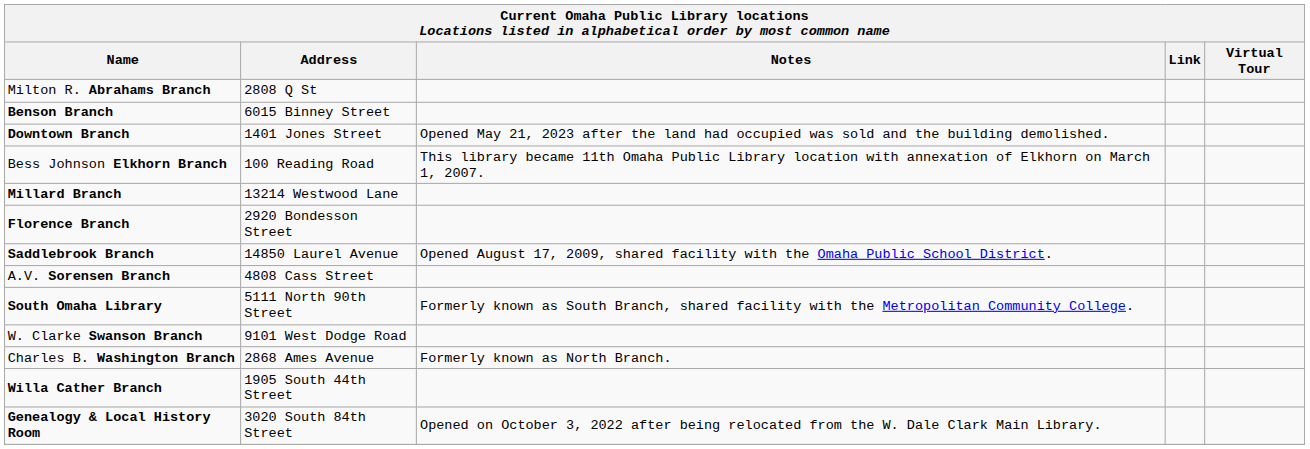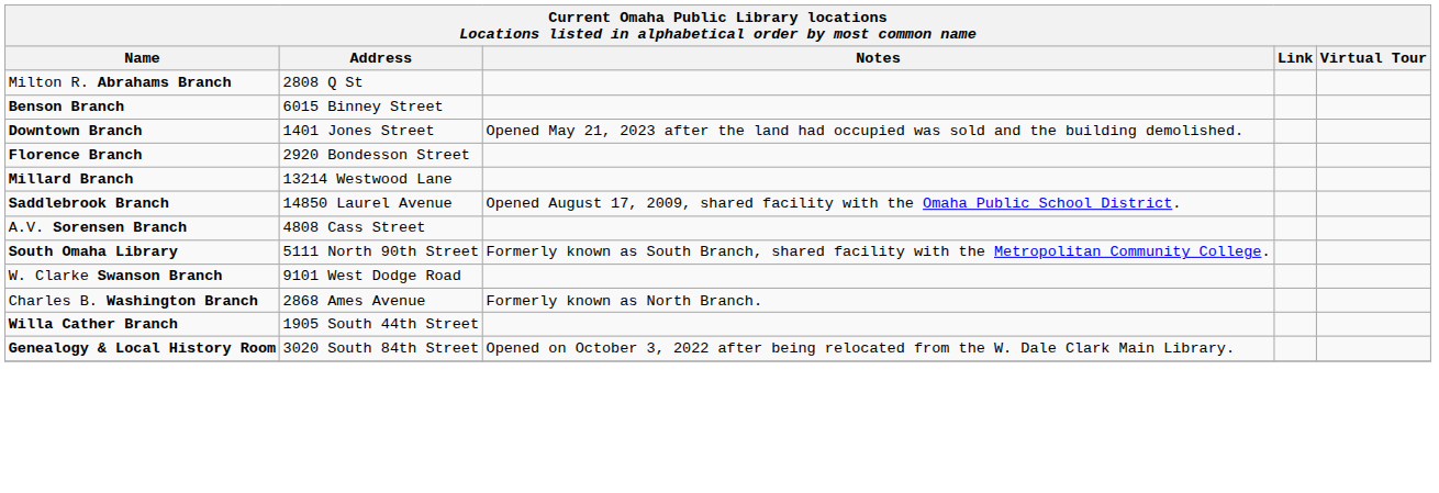- row: Bess Johnson Elkhorn Branch | 100 Reading Road | This library became 11th Omaha Public Library location with annexation of Elkhorn on March 1, 2007.
rows swapped: Florence Branch <-> Millard Branch
